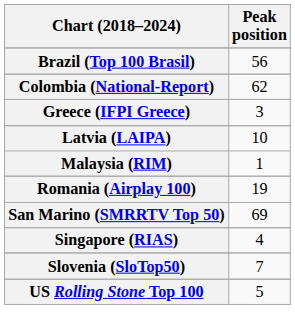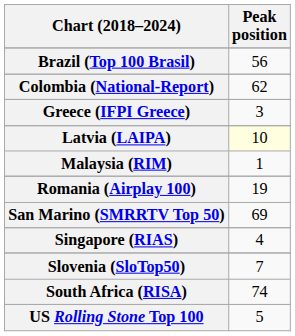Latvia (LAIPA) | Peak position: no background -> lightyellow background
+ row: South Africa (RISA) | 74
